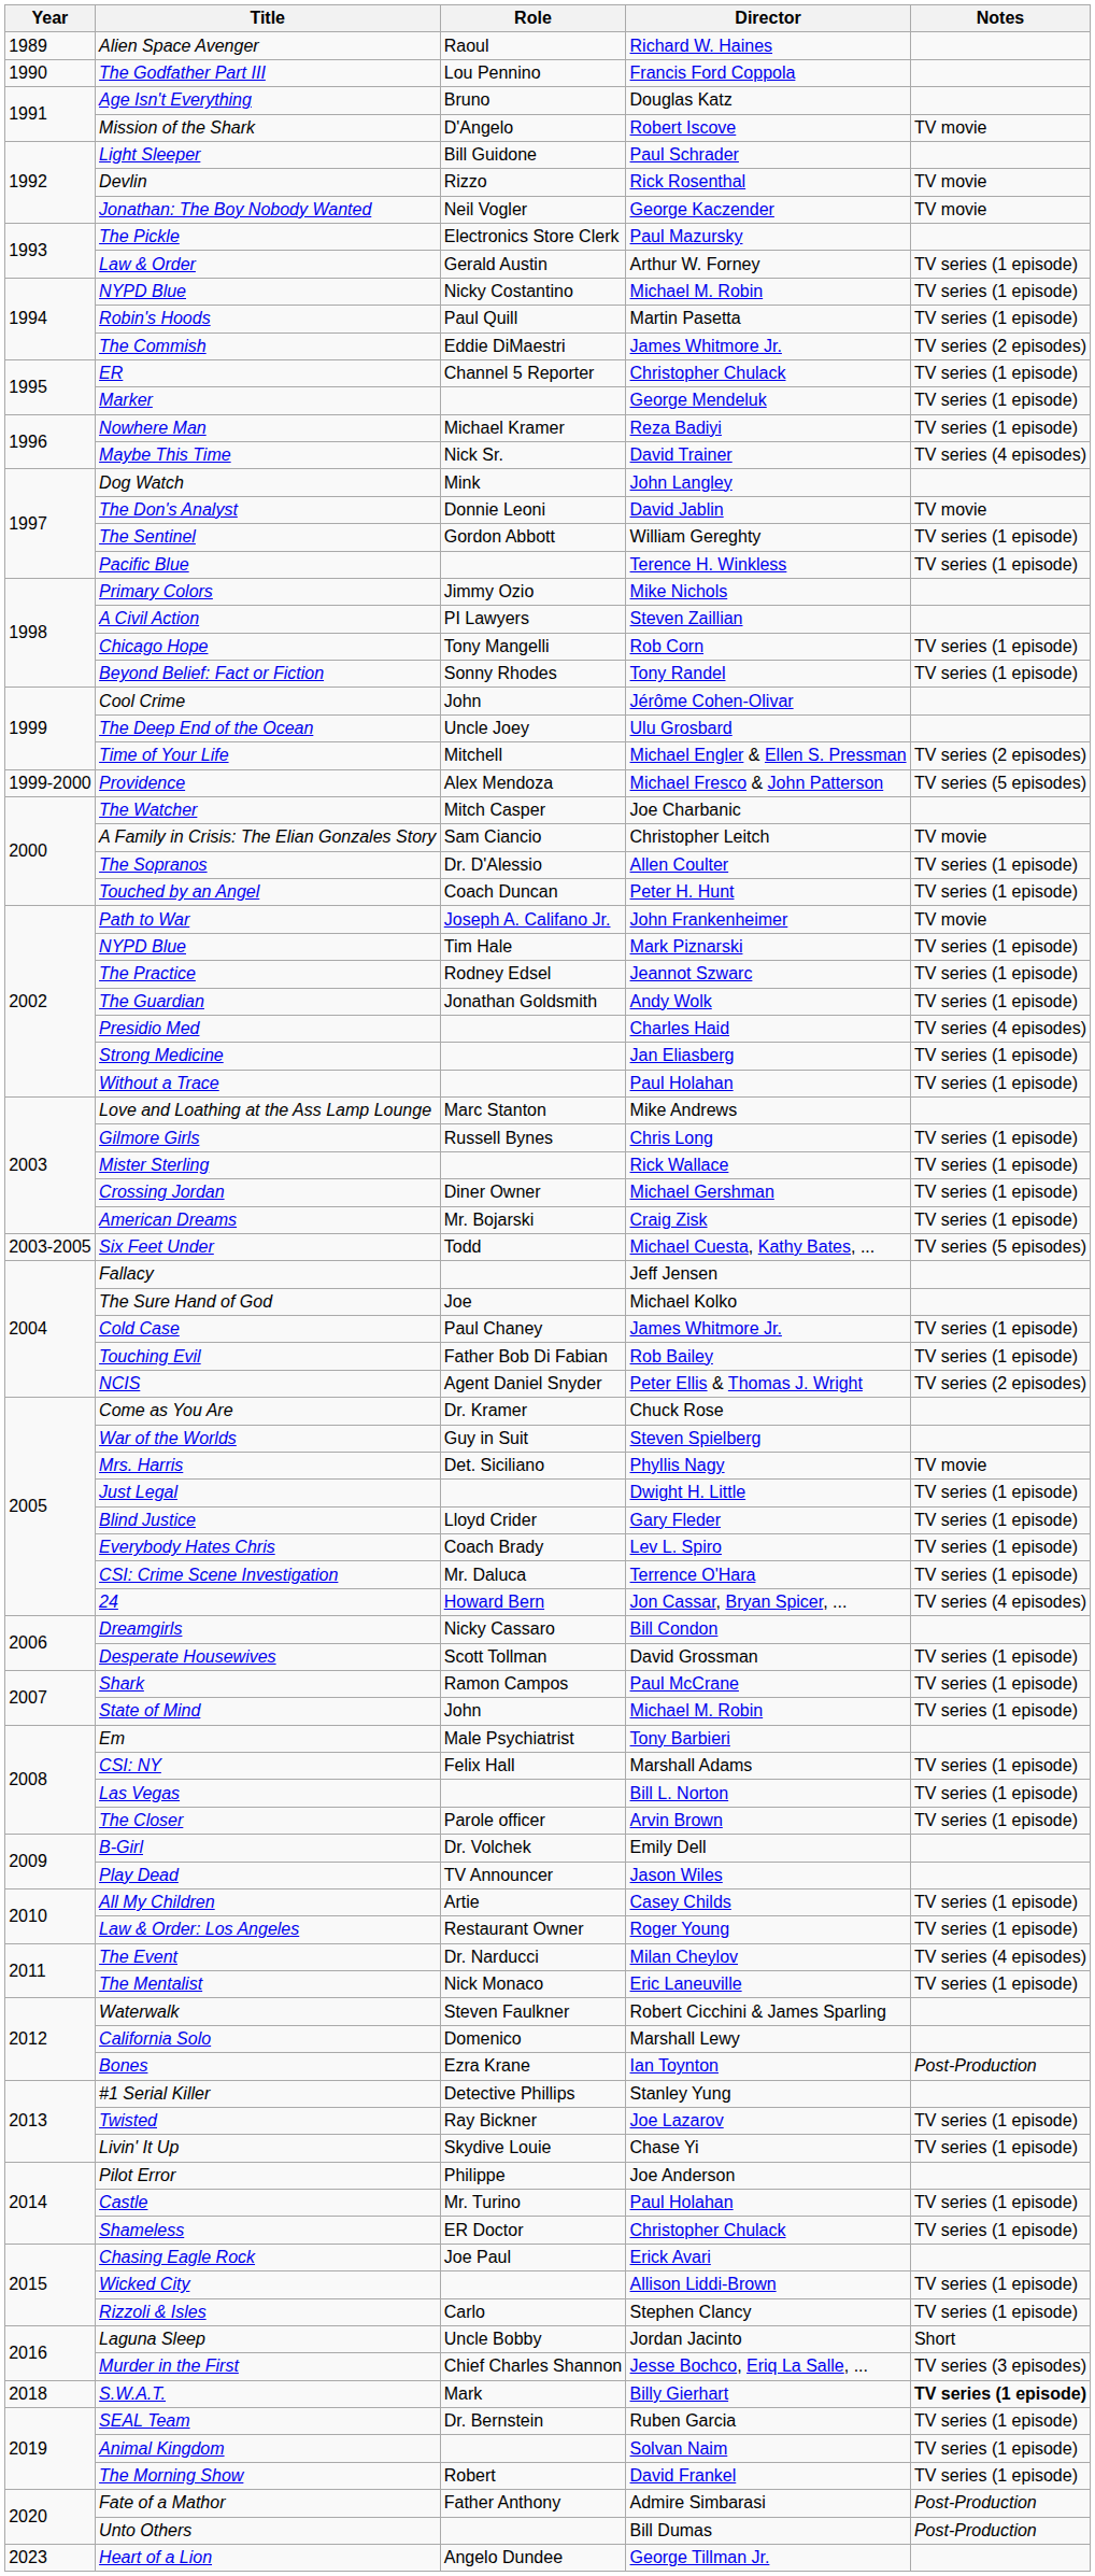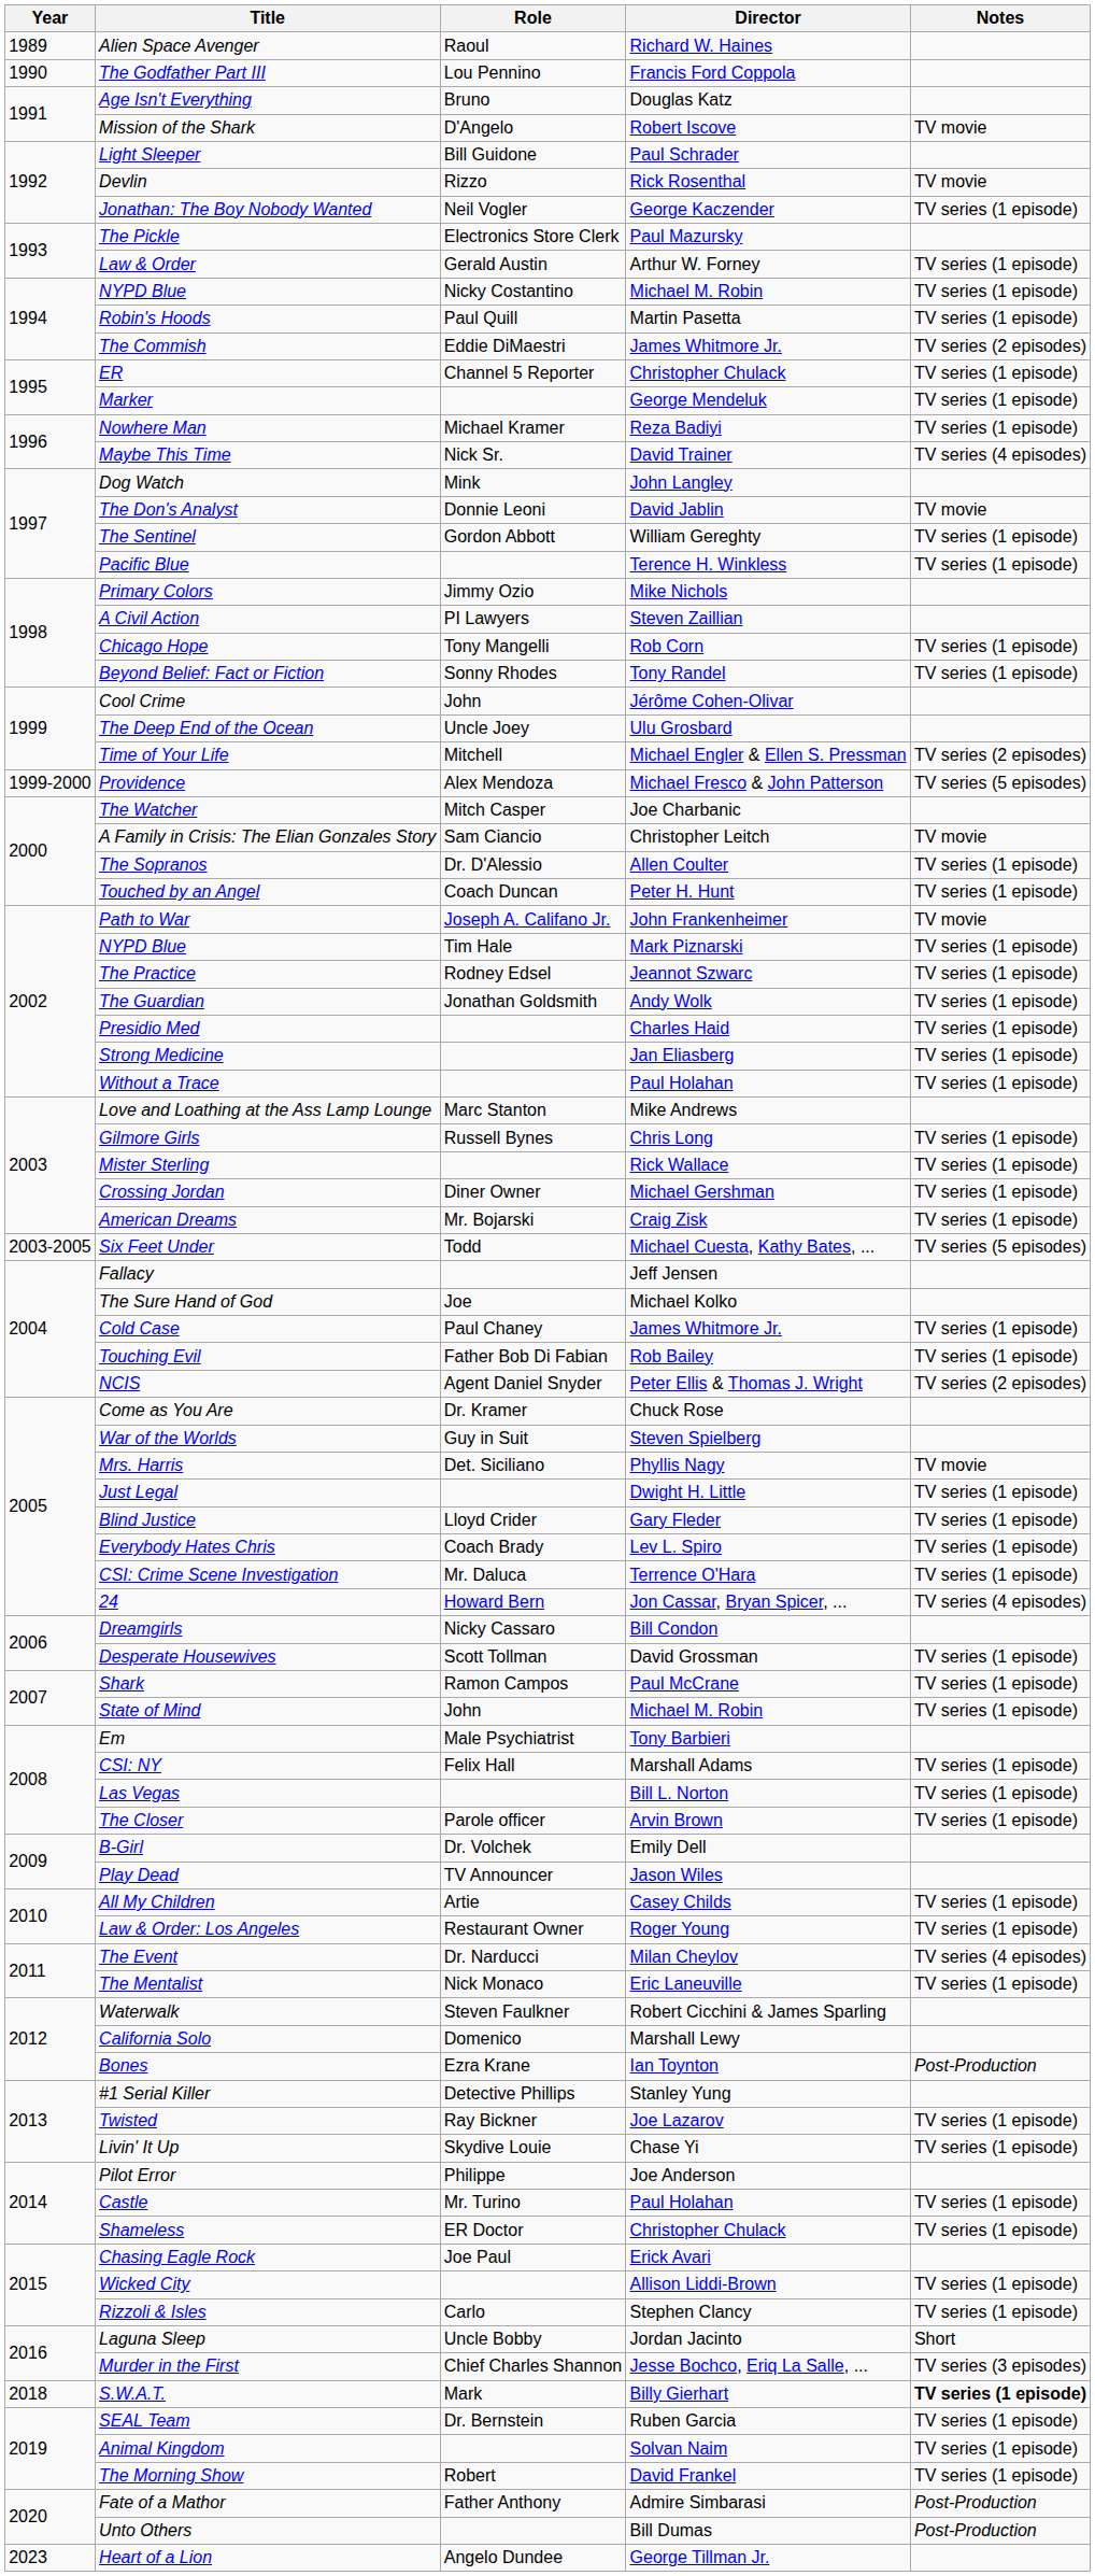Jonathan: The Boy Nobody Wanted | Notes: TV movie -> TV series (1 episode)
Presidio Med | Notes: TV series (4 episodes) -> TV series (1 episode)
